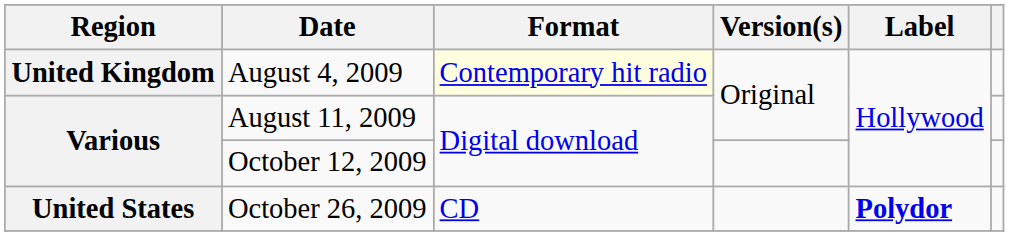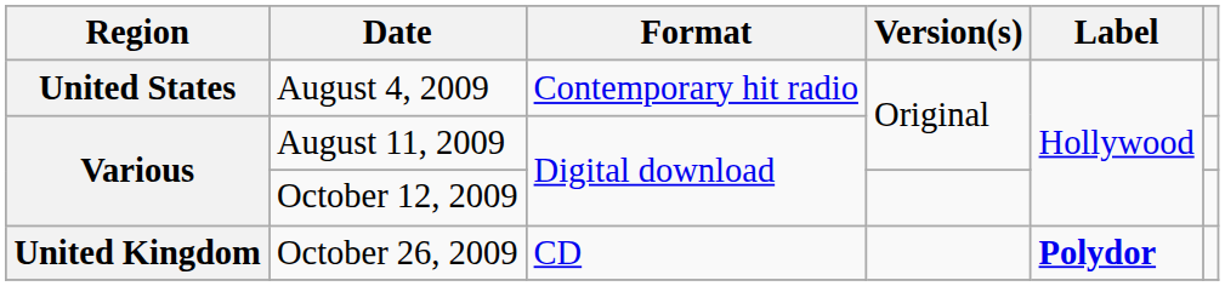August 4, 2009 | Region: United Kingdom -> United States
August 4, 2009 | Format: lightyellow background -> no background
October 26, 2009 | Region: United States -> United Kingdom
